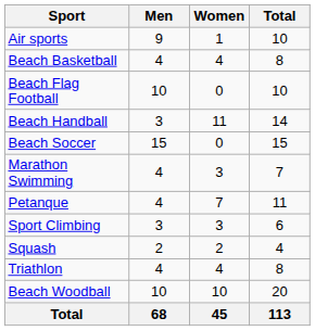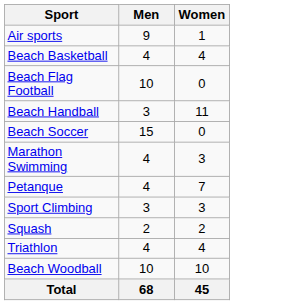- column: Total | 10 | 8 | 10 | 14 | 15 | 7 | 11 | 6 | 4 | 8 | 20 | 113
